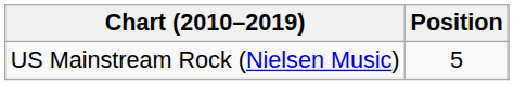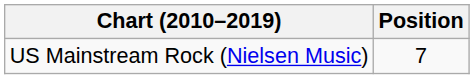US Mainstream Rock (Nielsen Music) | Position: 5 -> 7
